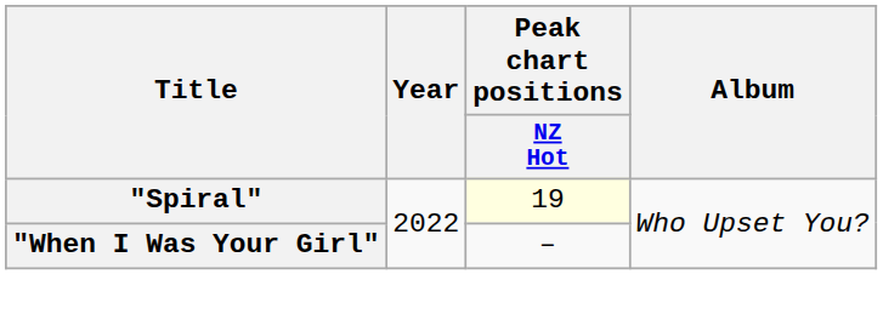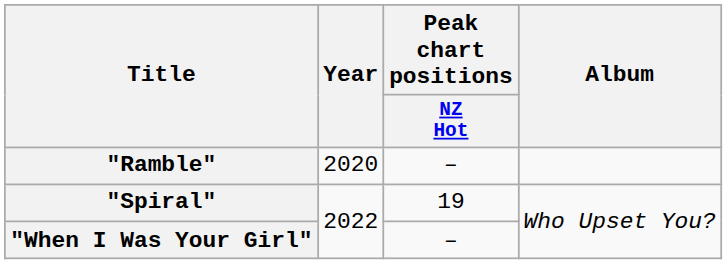+ row: "Ramble" | 2020 | –
"Spiral" | Peak chart positions / NZ Hot: lightyellow background -> no background
